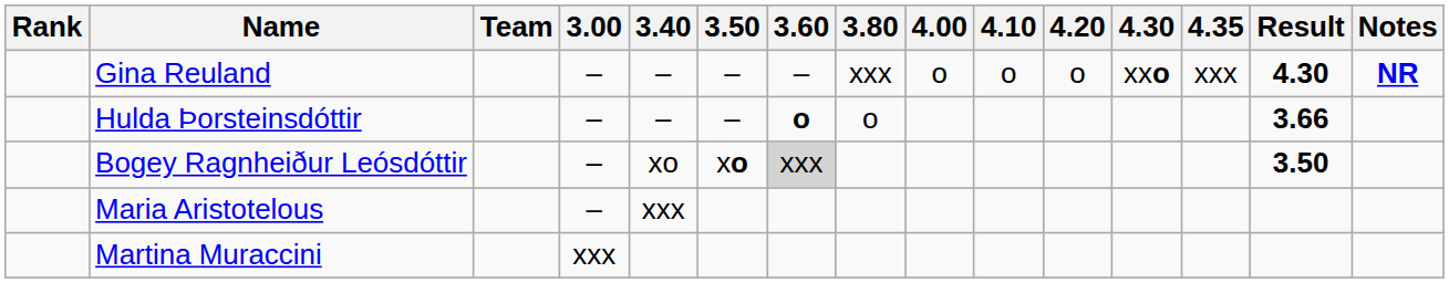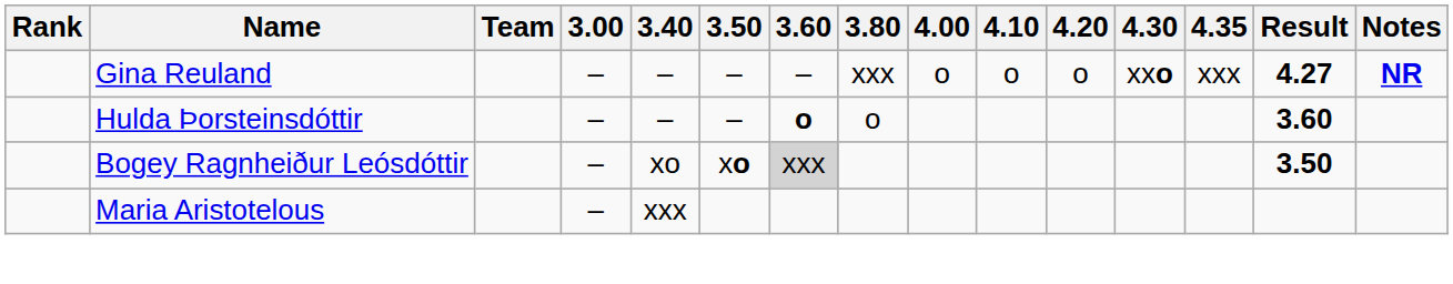Gina Reuland | Result: 4.30 -> 4.27
Hulda Þorsteinsdóttir | Result: 3.66 -> 3.60
- row: Martina Muraccini | xxx
